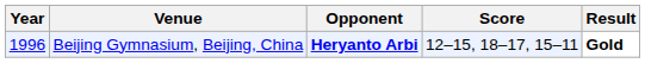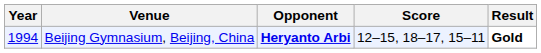Beijing Gymnasium, Beijing, China | Year: 1996 -> 1994
